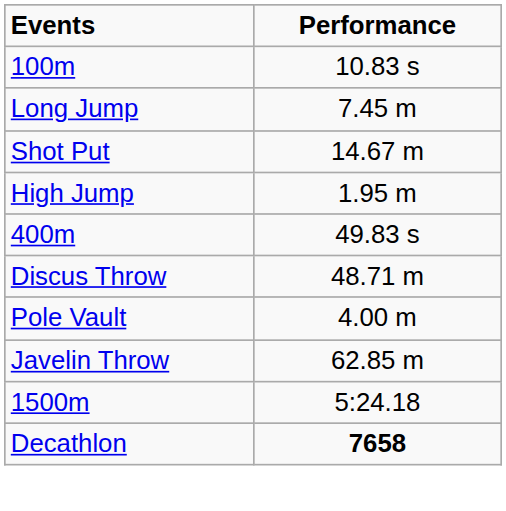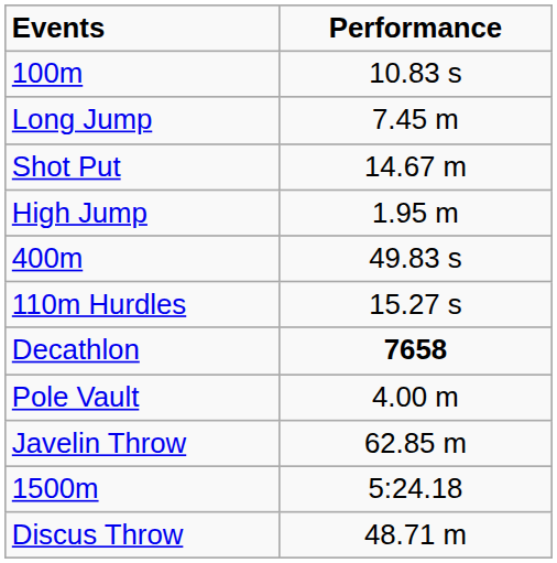+ row: 110m Hurdles | 15.27 s
rows swapped: Discus Throw <-> Decathlon
